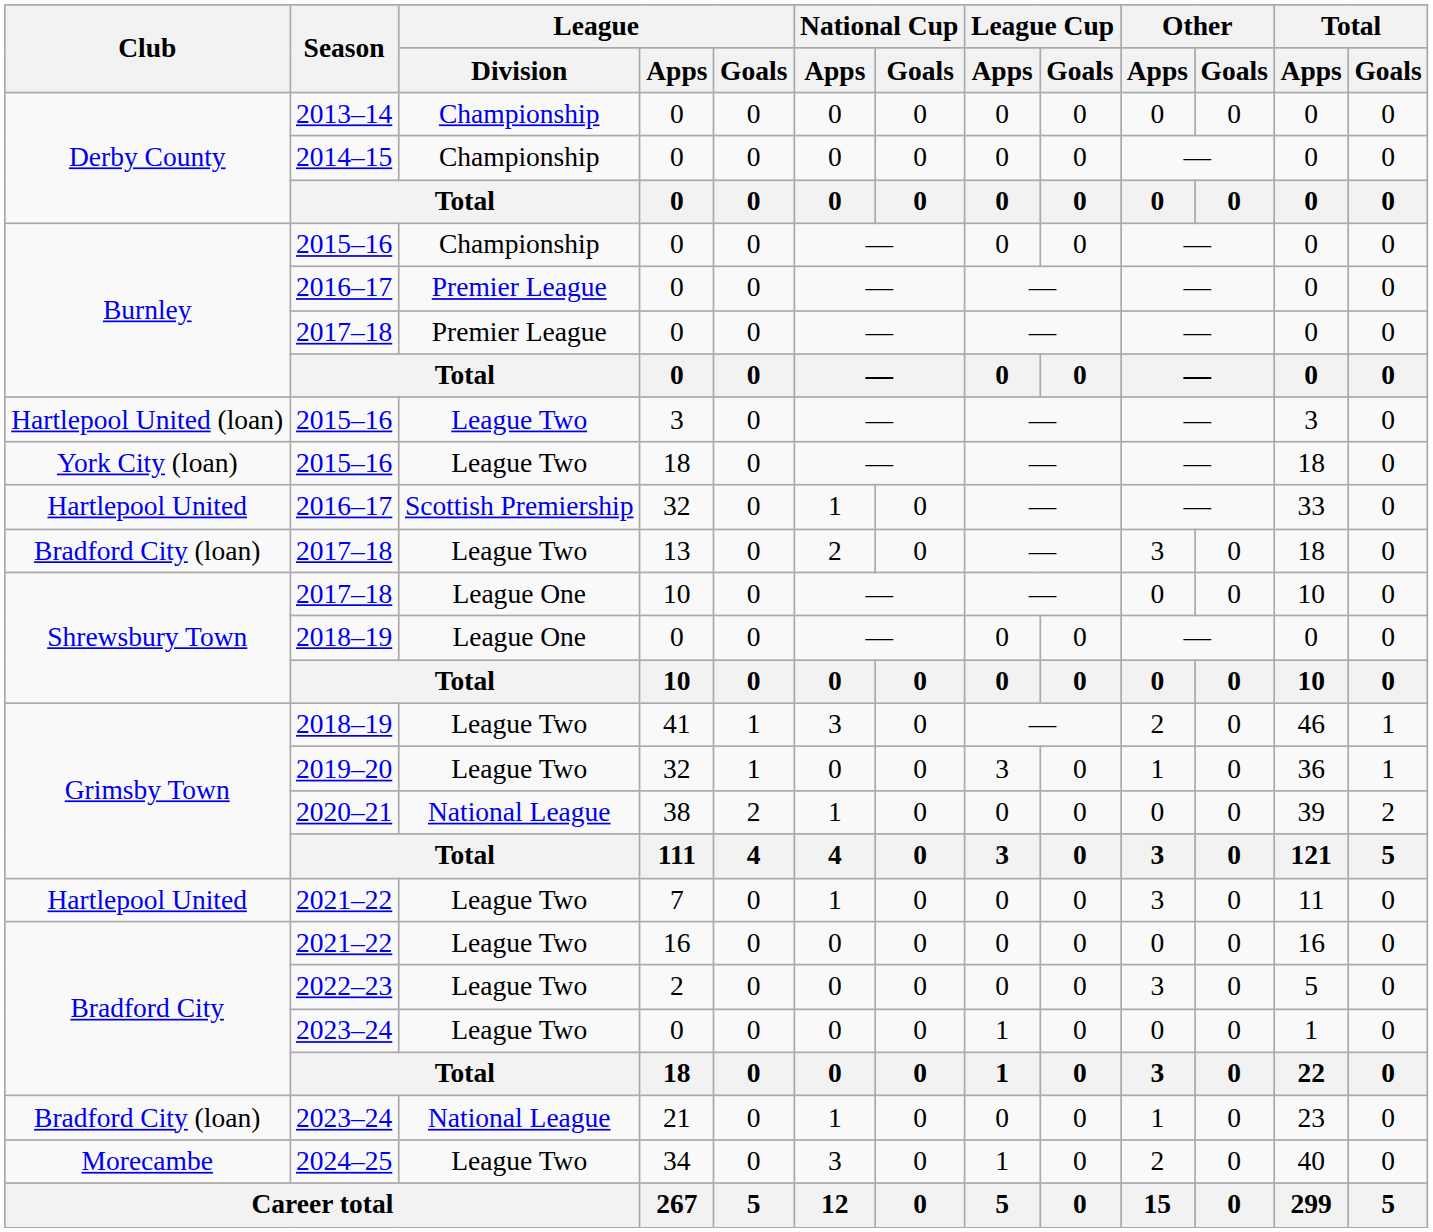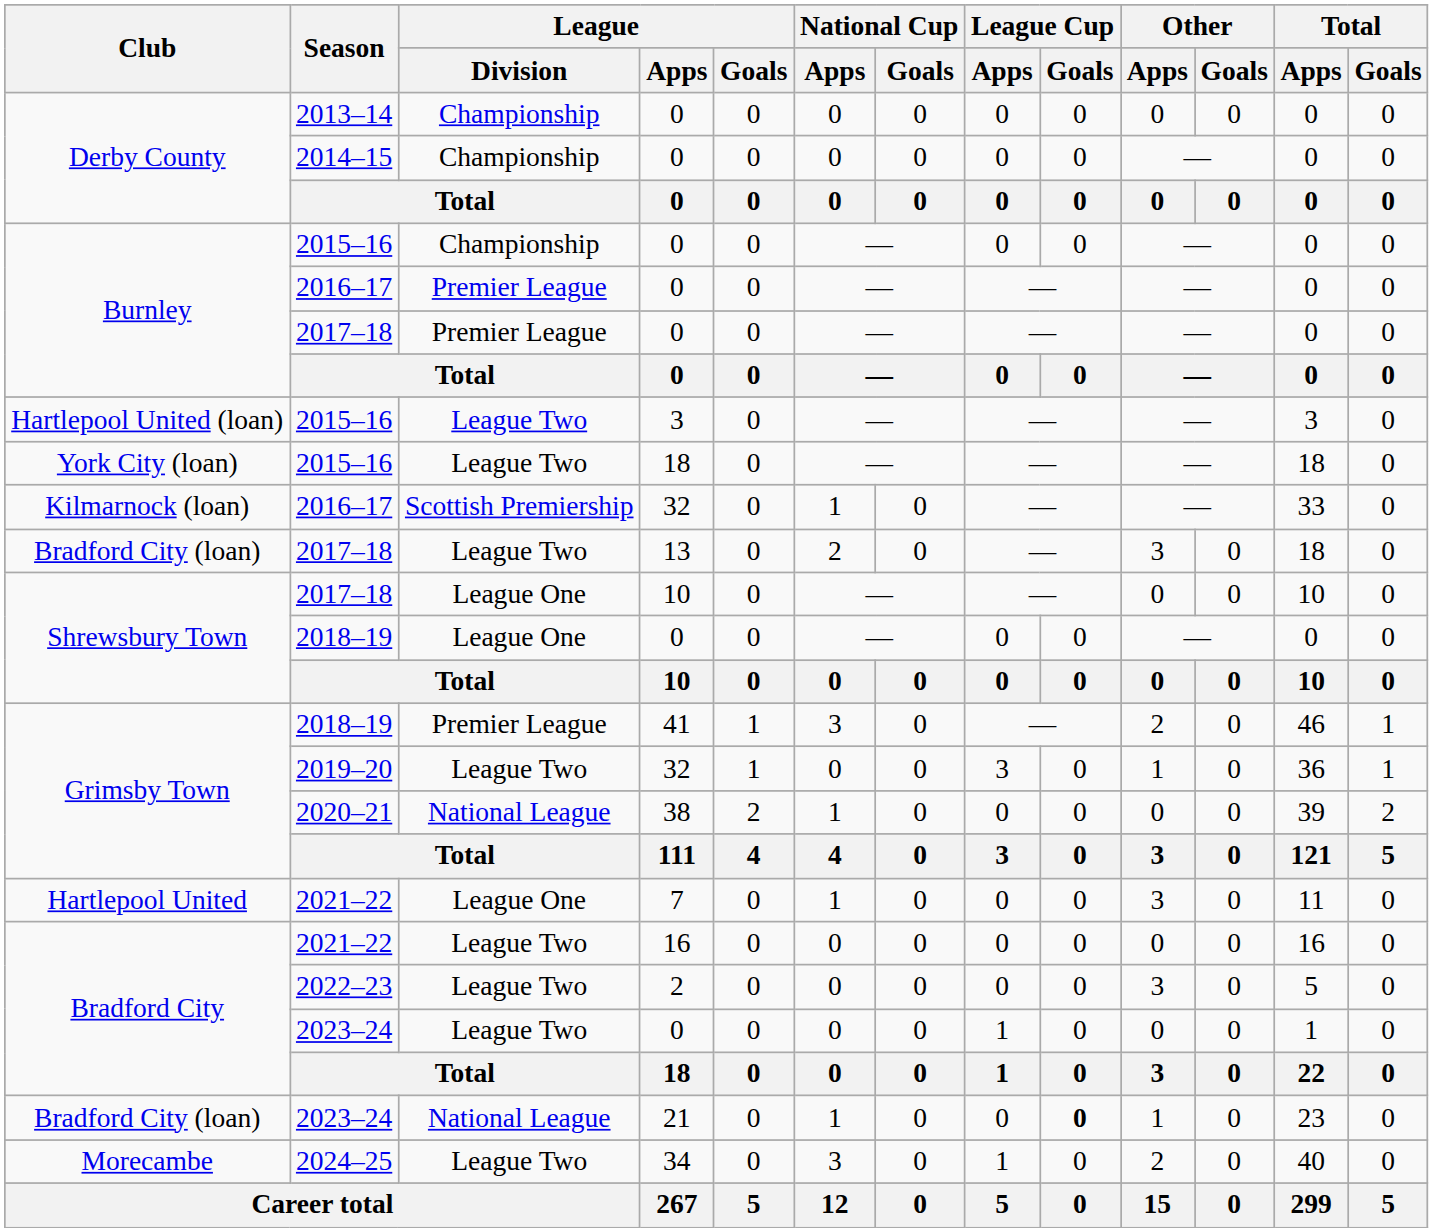2016–17 / 32 | Club: Hartlepool United -> Kilmarnock (loan)
41 | League / Division: League Two -> Premier League
7 | League / Division: League Two -> League One
21 | League Cup / Goals: normal -> bold
